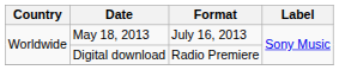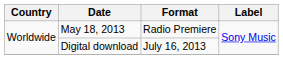May 18, 2013 | Format: July 16, 2013 -> Radio Premiere
Digital download | Format: Radio Premiere -> July 16, 2013
